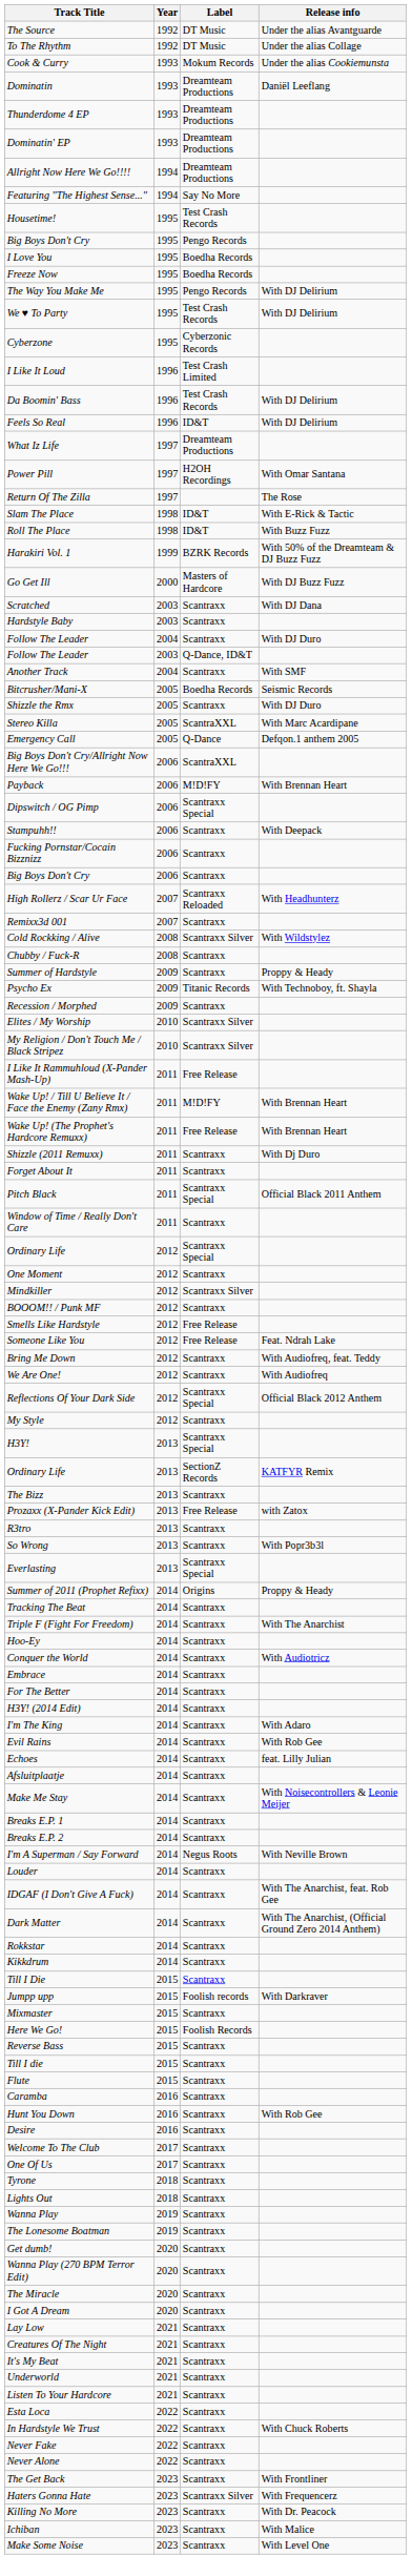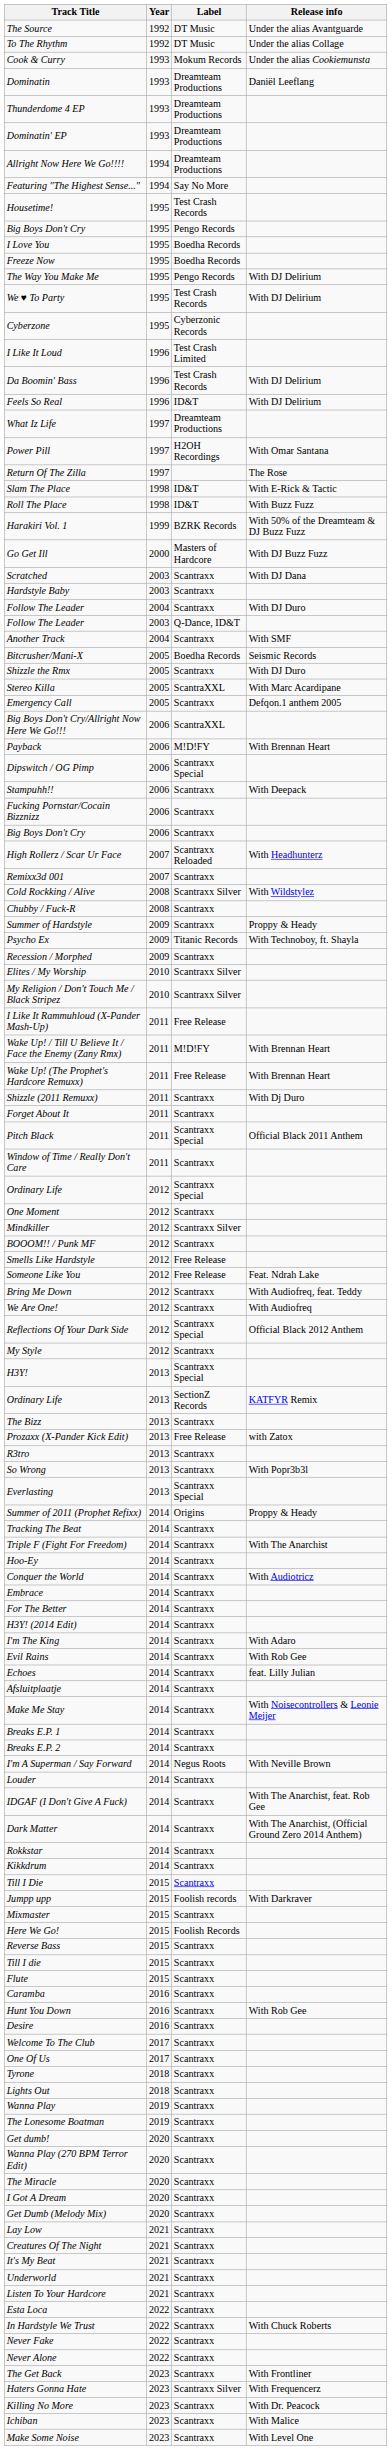Emergency Call | Label: Q-Dance -> Scantraxx
+ row: Get Dumb (Melody Mix) | 2020 | Scantraxx
